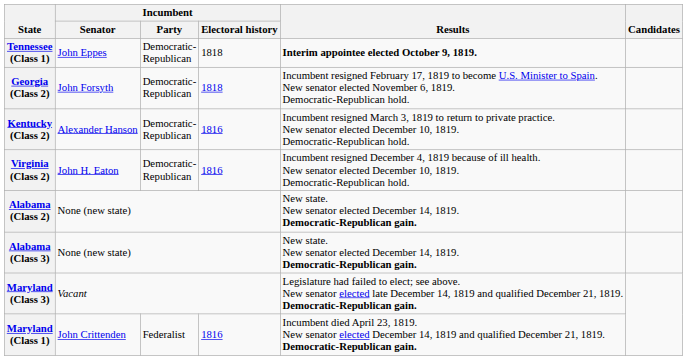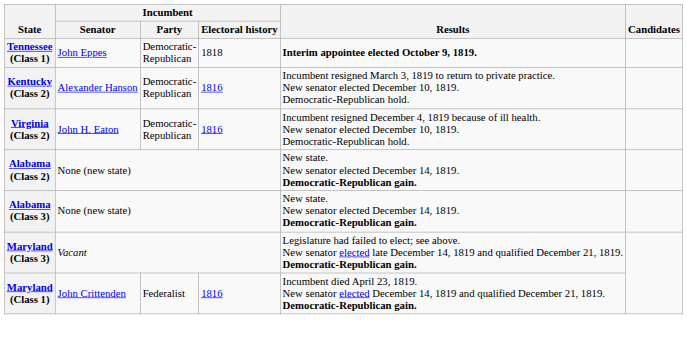- row: Georgia (Class 2) | John Forsyth | Democratic- Republican | 1818 | Incumbent resigned February 17, 1819 to become U.S. Minister to Spain. New senator elected November 6, 1819. Democratic-Republican hold.
